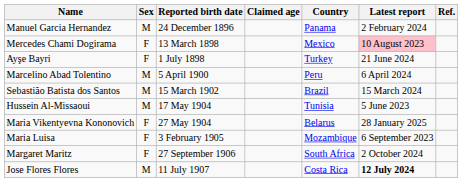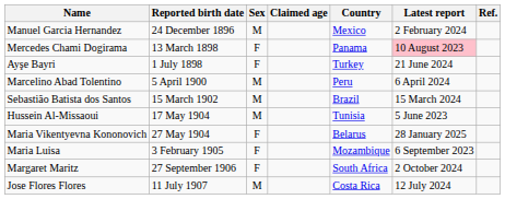columns swapped: Sex <-> Reported birth date
Manuel Garcia Hernandez | Country: Panama -> Mexico
Mercedes Chami Dogirama | Country: Mexico -> Panama
Jose Flores Flores | Latest report: bold -> normal
